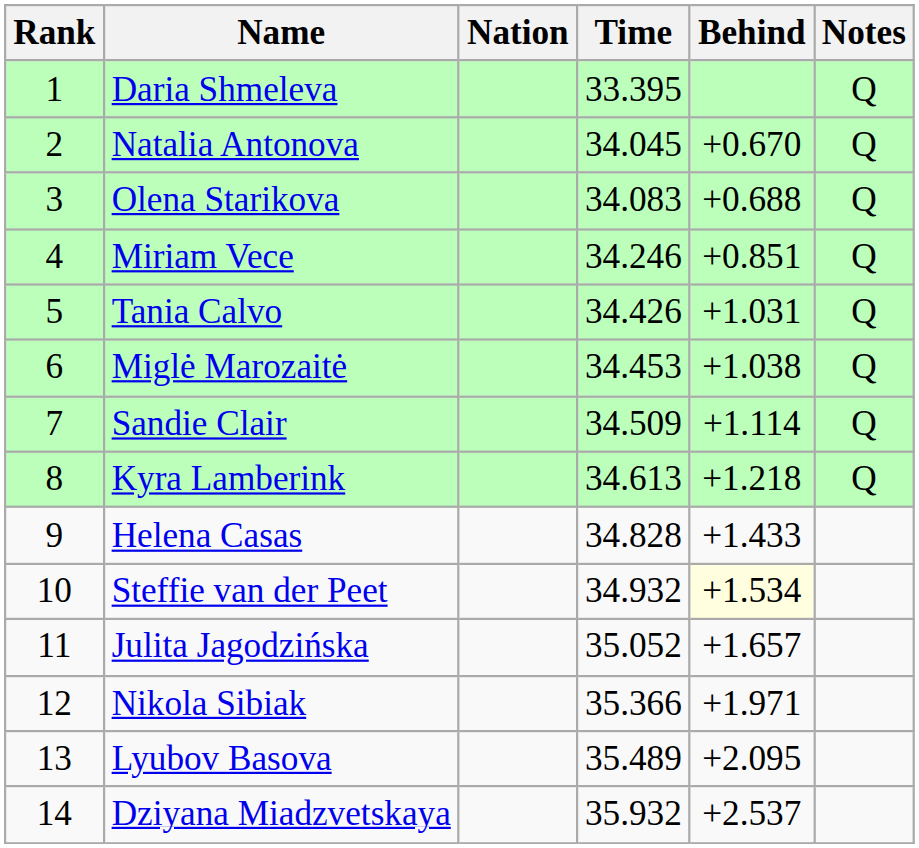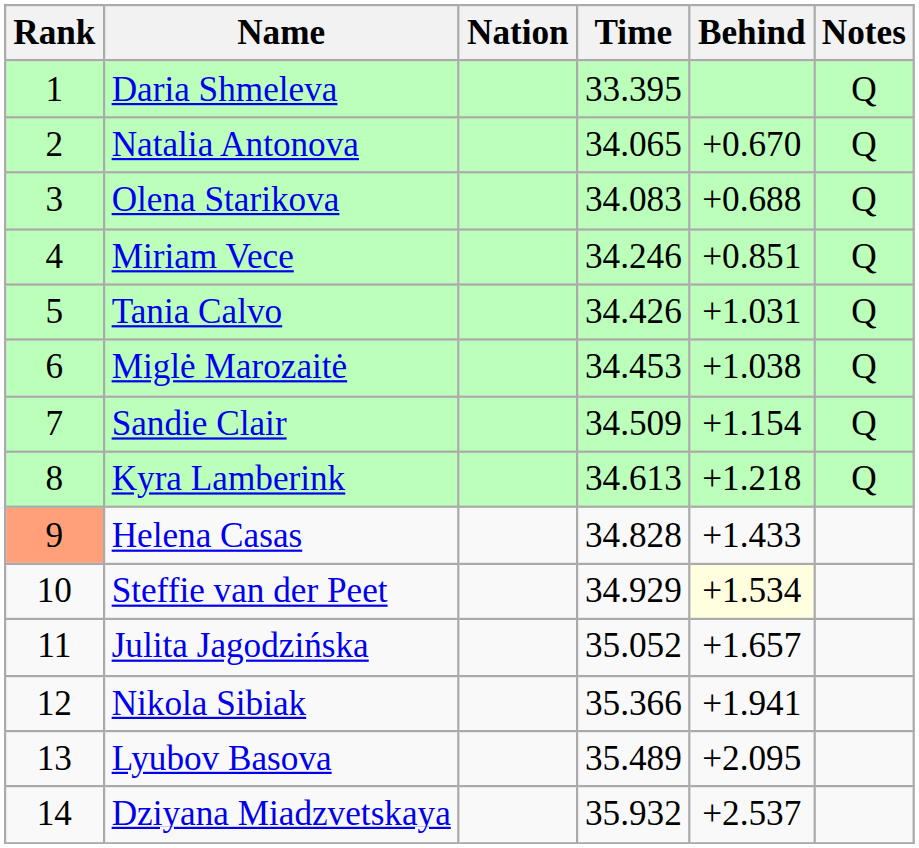Natalia Antonova | Time: 34.045 -> 34.065
Sandie Clair | Behind: +1.114 -> +1.154
Helena Casas | Rank: no background -> lightsalmon background
Steffie van der Peet | Time: 34.932 -> 34.929
Nikola Sibiak | Behind: +1.971 -> +1.941
